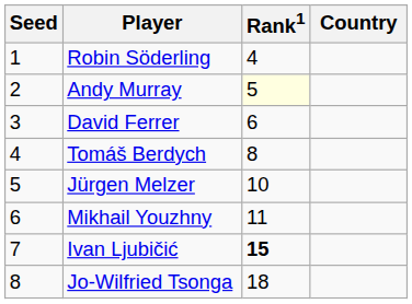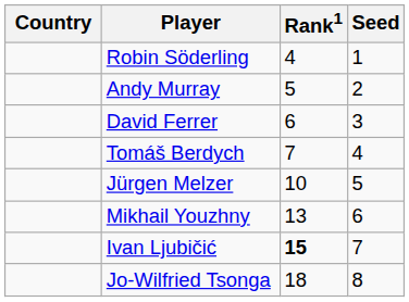columns swapped: Country <-> Seed
Andy Murray | Rank1: lightyellow background -> no background
Tomáš Berdych | Rank1: 8 -> 7
Mikhail Youzhny | Rank1: 11 -> 13
